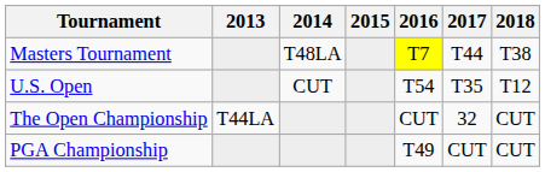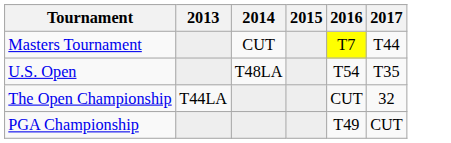- column: 2018 | T38 | T12 | CUT | CUT
Masters Tournament | 2014: T48LA -> CUT
U.S. Open | 2014: CUT -> T48LA
